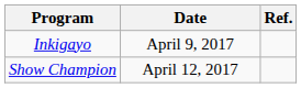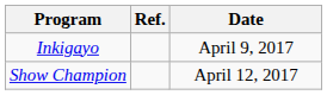columns swapped: Date <-> Ref.
